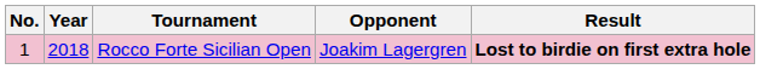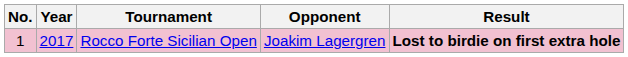Rocco Forte Sicilian Open | Year: 2018 -> 2017
